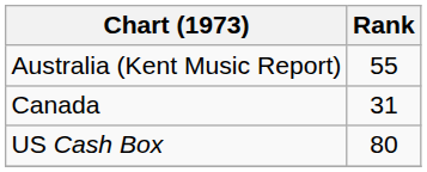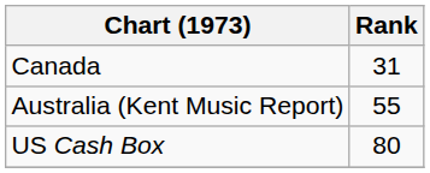rows swapped: Australia (Kent Music Report) <-> Canada
